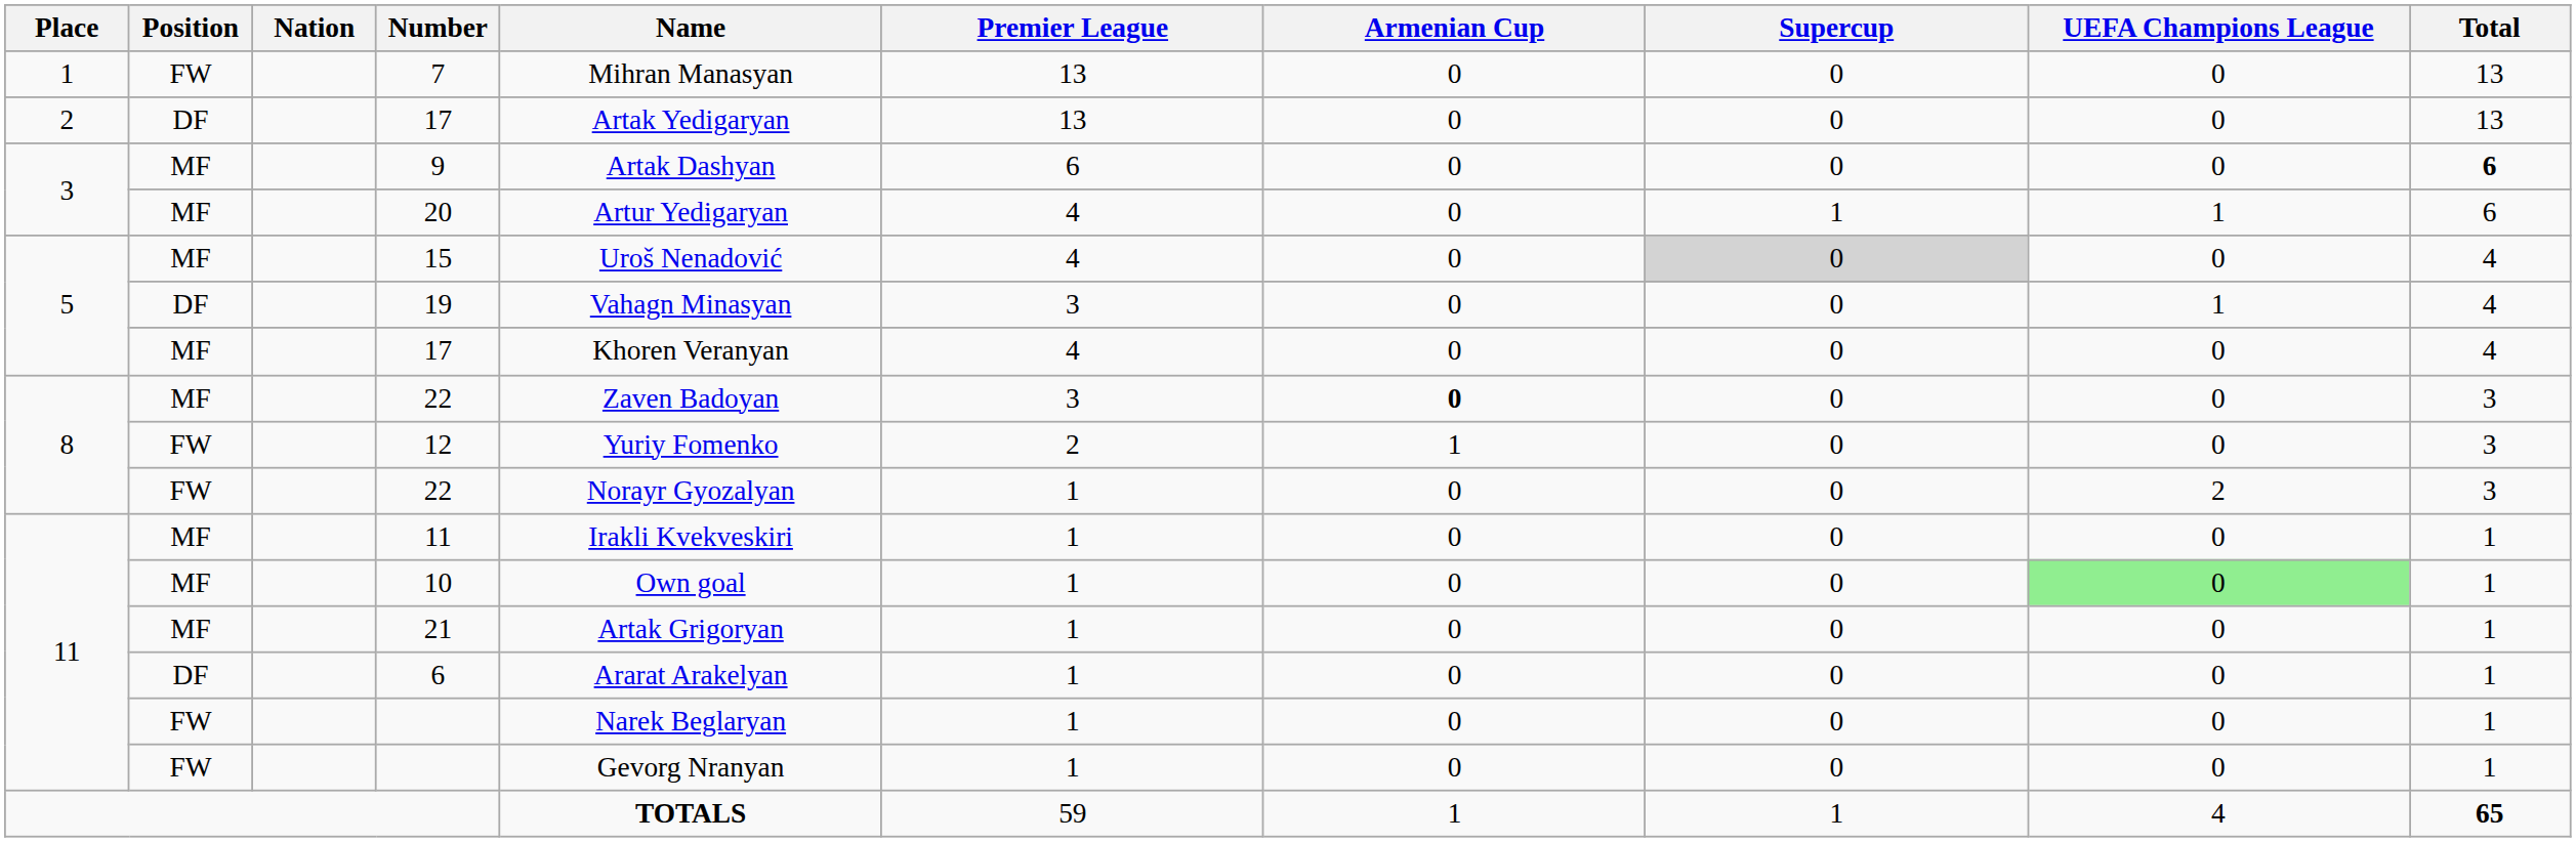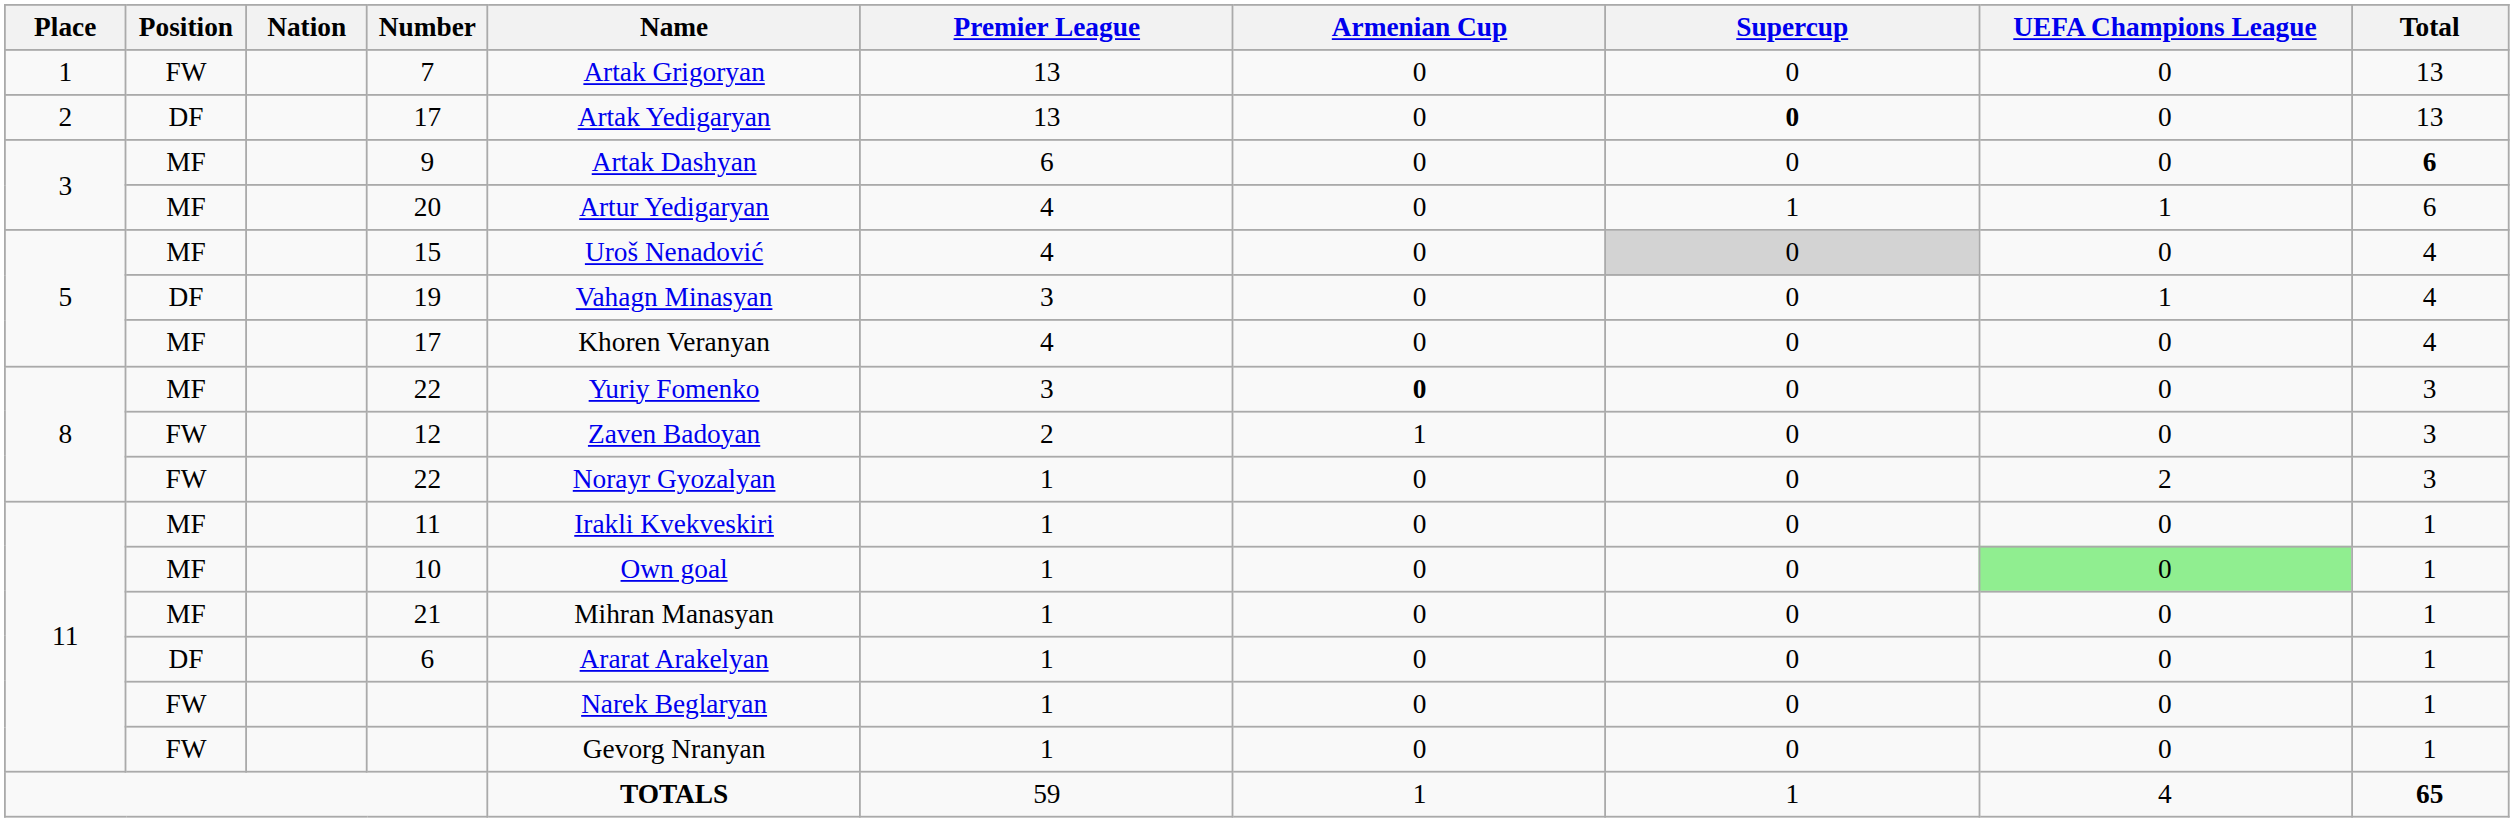7 | Name: Mihran Manasyan -> Artak Grigoryan
DF / 17 | Supercup: normal -> bold
MF / 22 | Name: Zaven Badoyan -> Yuriy Fomenko
12 | Name: Yuriy Fomenko -> Zaven Badoyan
21 | Name: Artak Grigoryan -> Mihran Manasyan
